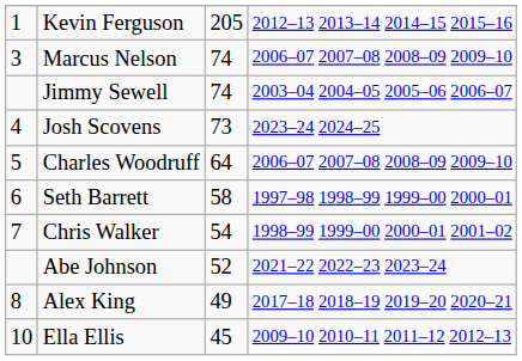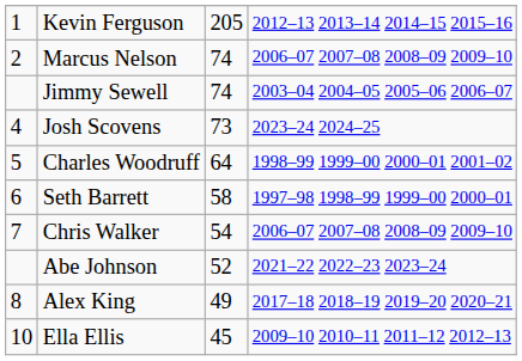Marcus Nelson | column 1: 3 -> 2
Charles Woodruff | column 4: 2006–07 2007–08 2008–09 2009–10 -> 1998–99 1999–00 2000–01 2001–02
Chris Walker | column 4: 1998–99 1999–00 2000–01 2001–02 -> 2006–07 2007–08 2008–09 2009–10
